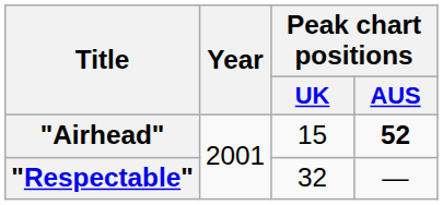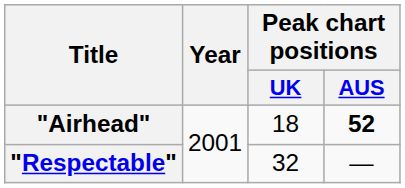"Airhead" | Peak chart positions / UK: 15 -> 18
